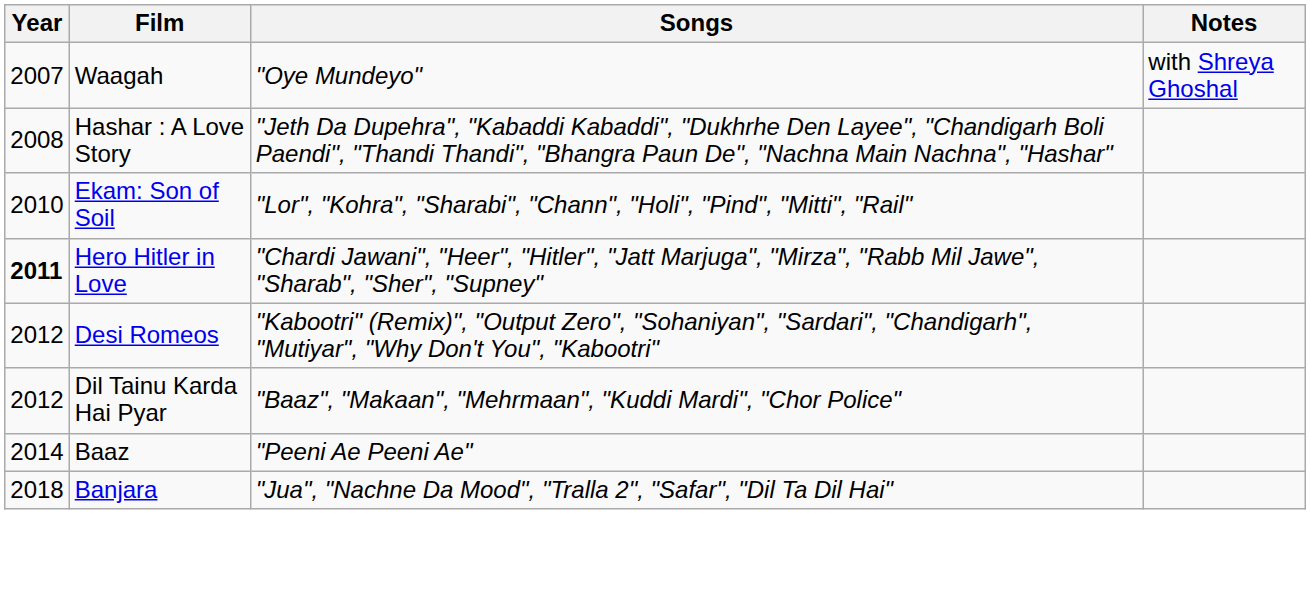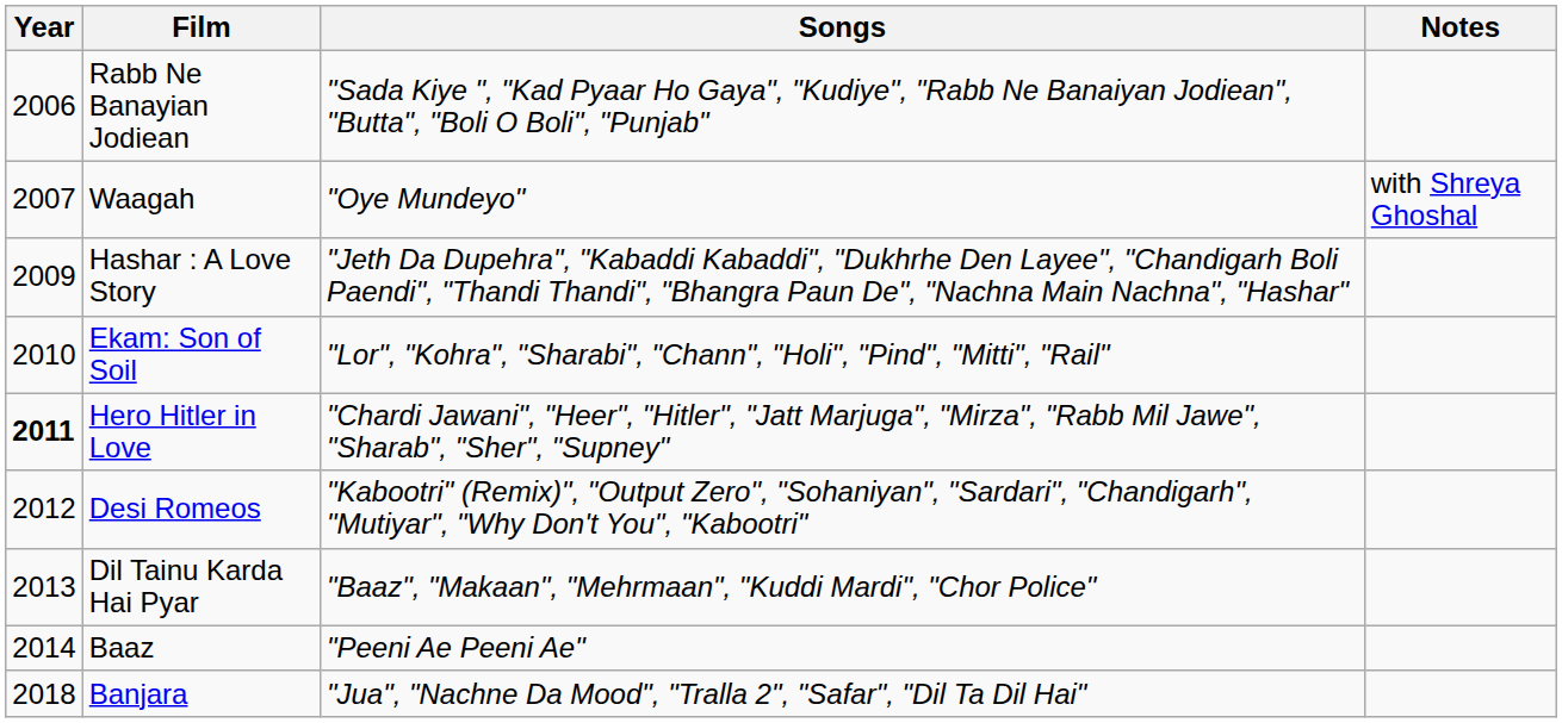+ row: 2006 | Rabb Ne Banayian Jodiean | "Sada Kiye ", "Kad Pyaar Ho Gaya", "Kudiye", "Rabb Ne Banaiyan Jodiean", "Butta", "Boli O Boli", "Punjab"
Hashar : A Love Story | Year: 2008 -> 2009
Dil Tainu Karda Hai Pyar | Year: 2012 -> 2013
